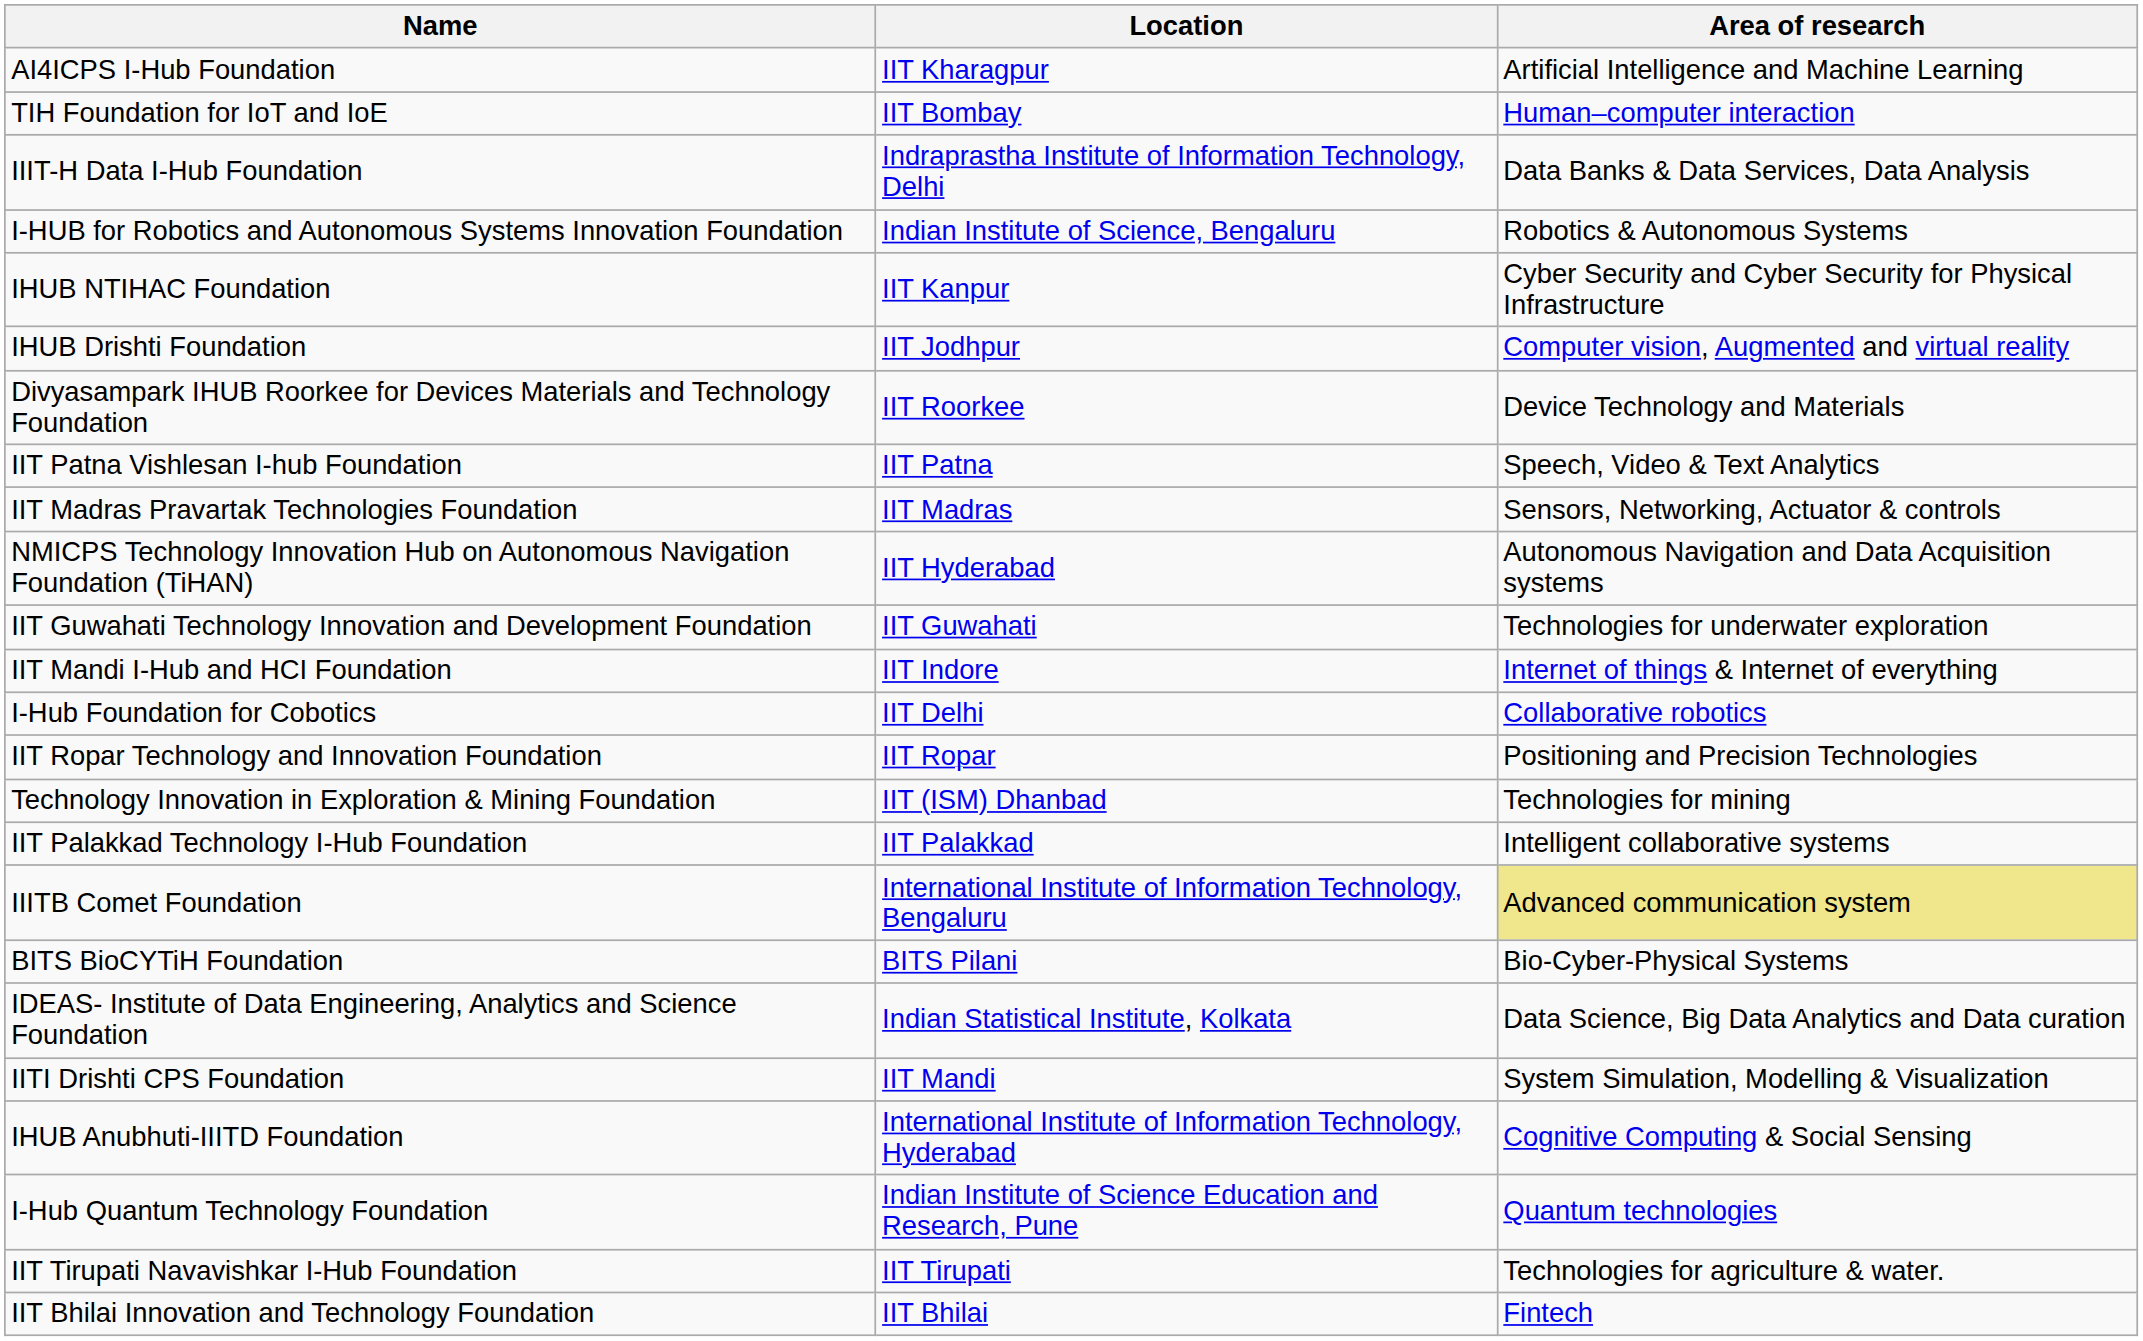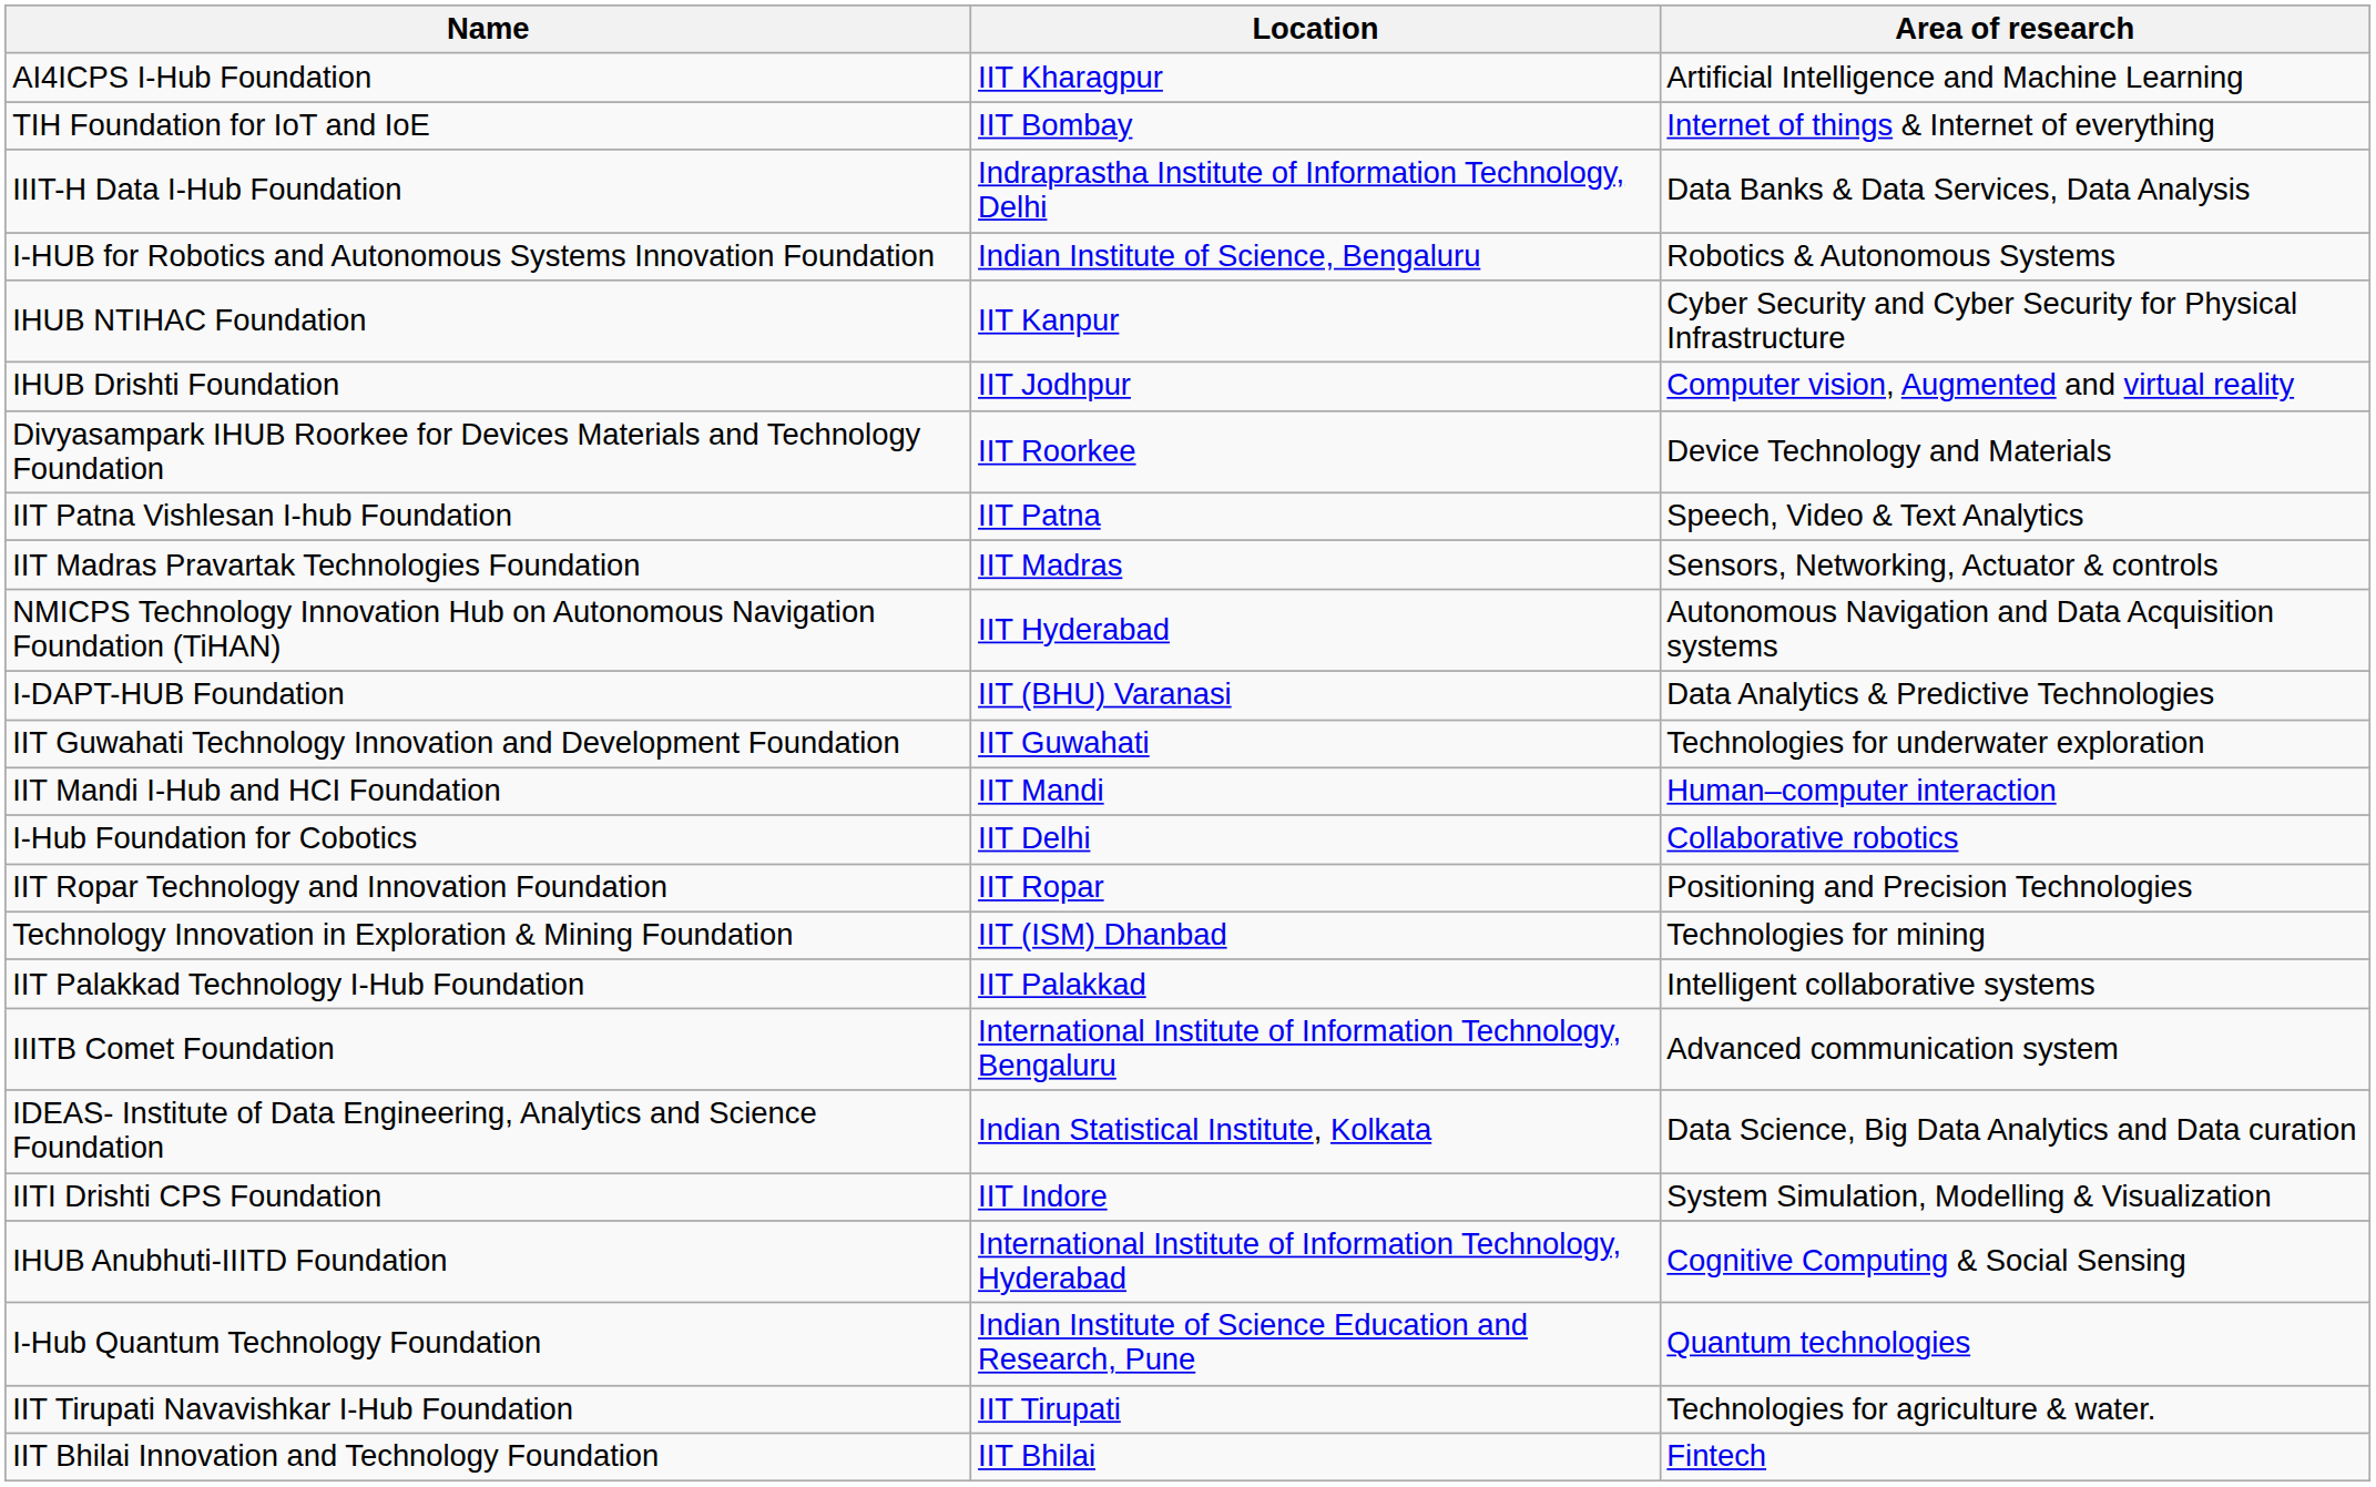TIH Foundation for IoT and IoE | Area of research: Human–computer interaction -> Internet of things & Internet of everything
+ row: I-DAPT-HUB Foundation | IIT (BHU) Varanasi | Data Analytics & Predictive Technologies
IIT Mandi I-Hub and HCI Foundation | Location: IIT Indore -> IIT Mandi
IIT Mandi I-Hub and HCI Foundation | Area of research: Internet of things & Internet of everything -> Human–computer interaction
IIITB Comet Foundation | Area of research: khaki background -> no background
- row: BITS BioCYTiH Foundation | BITS Pilani | Bio-Cyber-Physical Systems
IITI Drishti CPS Foundation | Location: IIT Mandi -> IIT Indore
